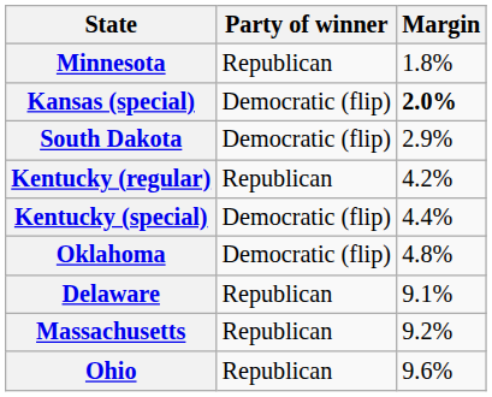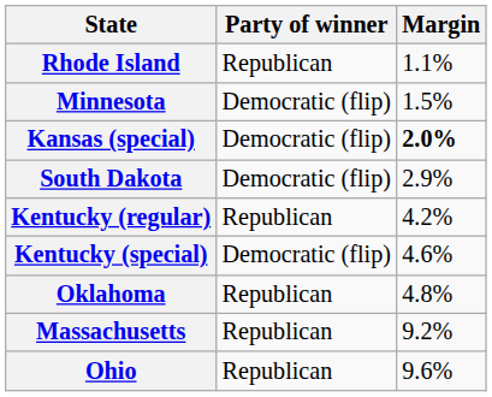+ row: Rhode Island | Republican | 1.1%
Minnesota | Party of winner: Republican -> Democratic (flip)
Minnesota | Margin: 1.8% -> 1.5%
Kentucky (special) | Margin: 4.4% -> 4.6%
Oklahoma | Party of winner: Democratic (flip) -> Republican
- row: Delaware | Republican | 9.1%
